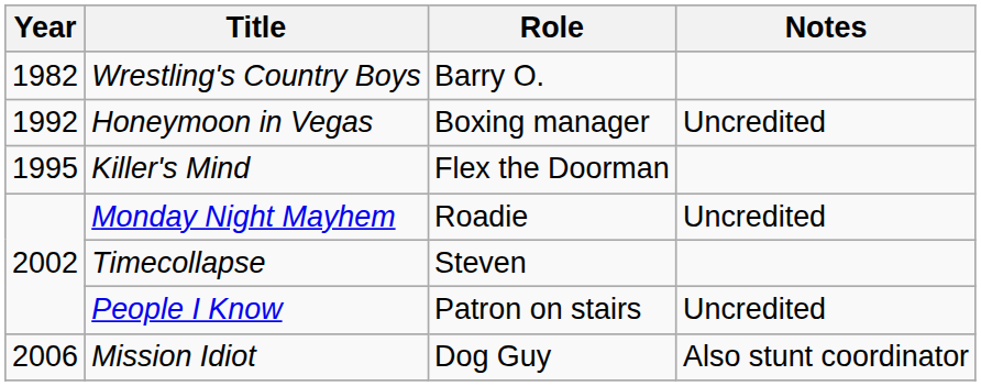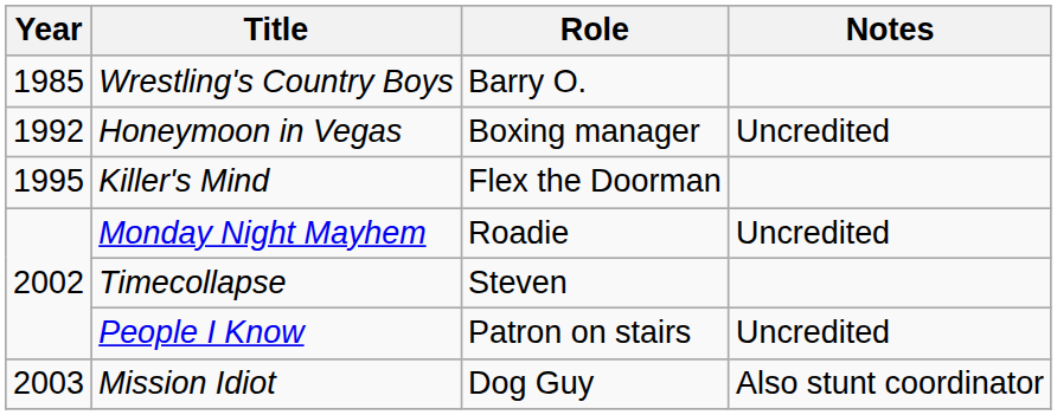Wrestling's Country Boys | Year: 1982 -> 1985
Mission Idiot | Year: 2006 -> 2003
